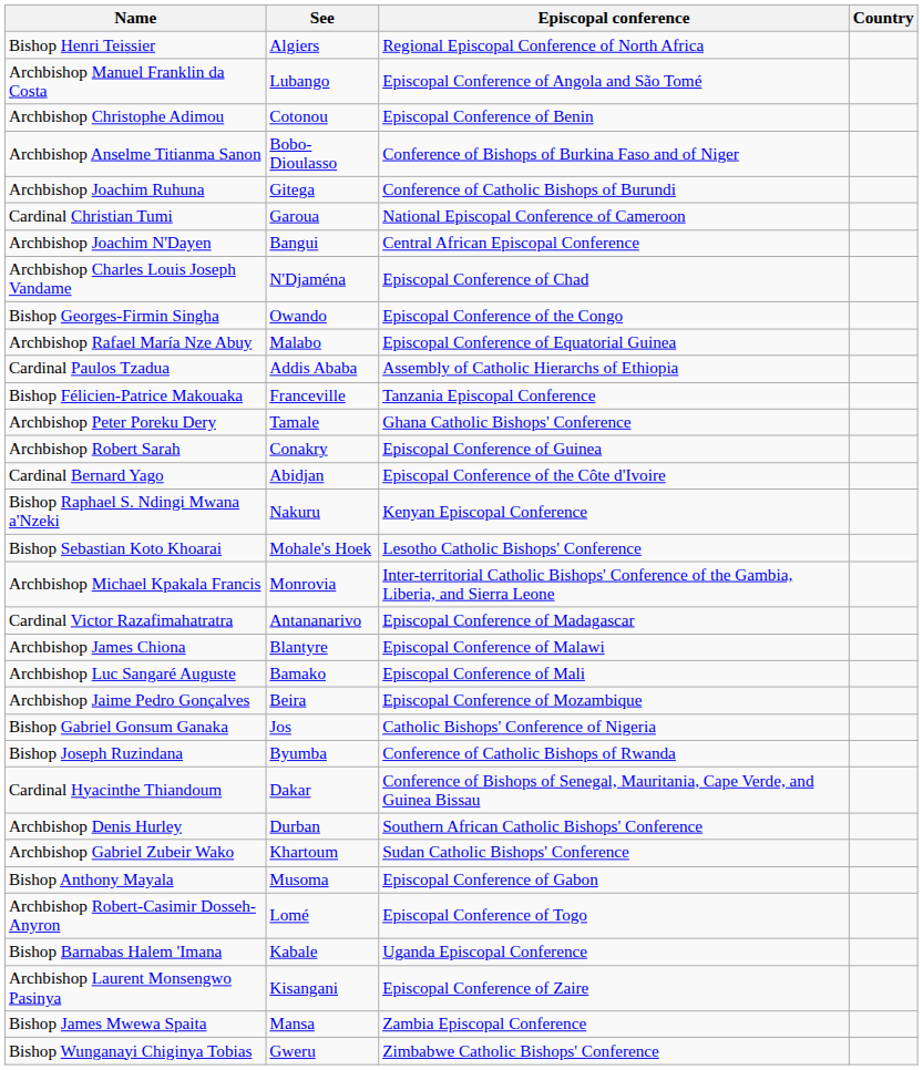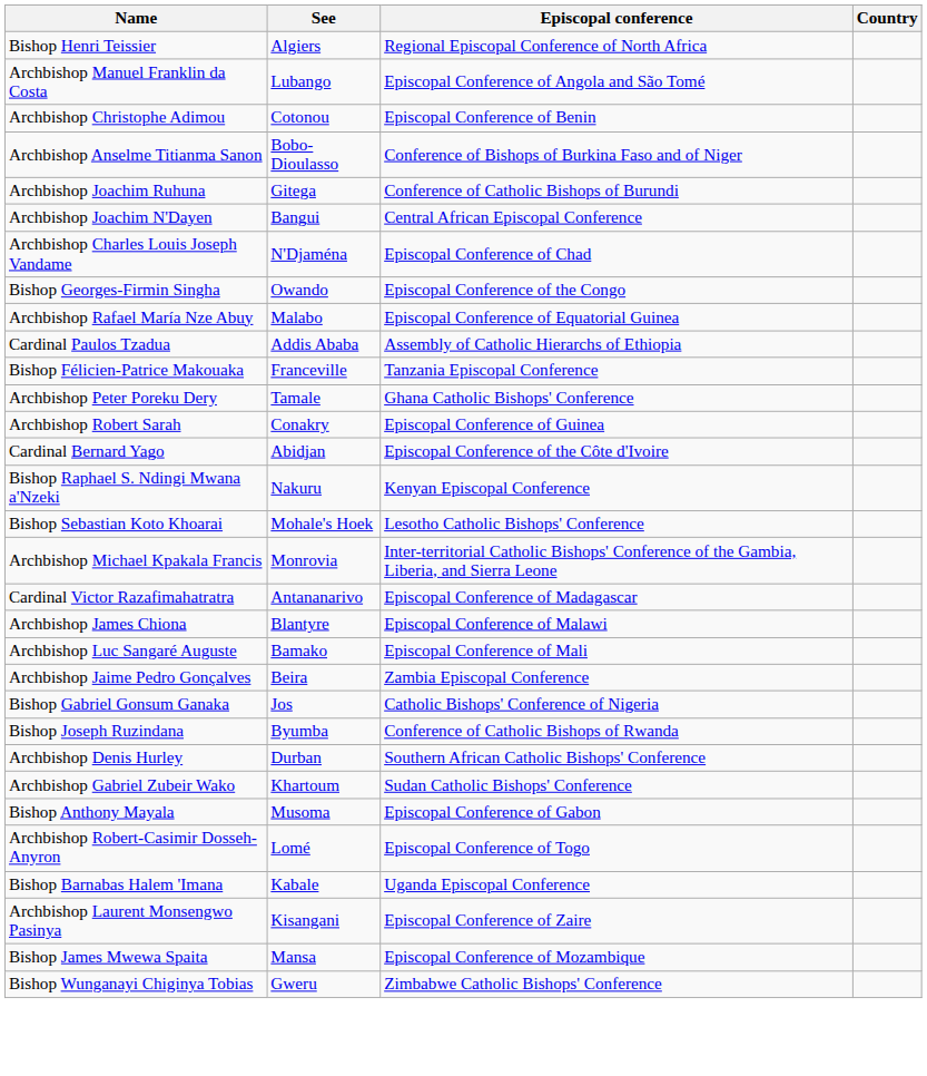- row: Cardinal Christian Tumi | Garoua | National Episcopal Conference of Cameroon
Archbishop Jaime Pedro Gonçalves | Episcopal conference: Episcopal Conference of Mozambique -> Zambia Episcopal Conference
- row: Cardinal Hyacinthe Thiandoum | Dakar | Conference of Bishops of Senegal, Mauritania, Cape Verde, and Guinea Bissau
Bishop James Mwewa Spaita | Episcopal conference: Zambia Episcopal Conference -> Episcopal Conference of Mozambique
